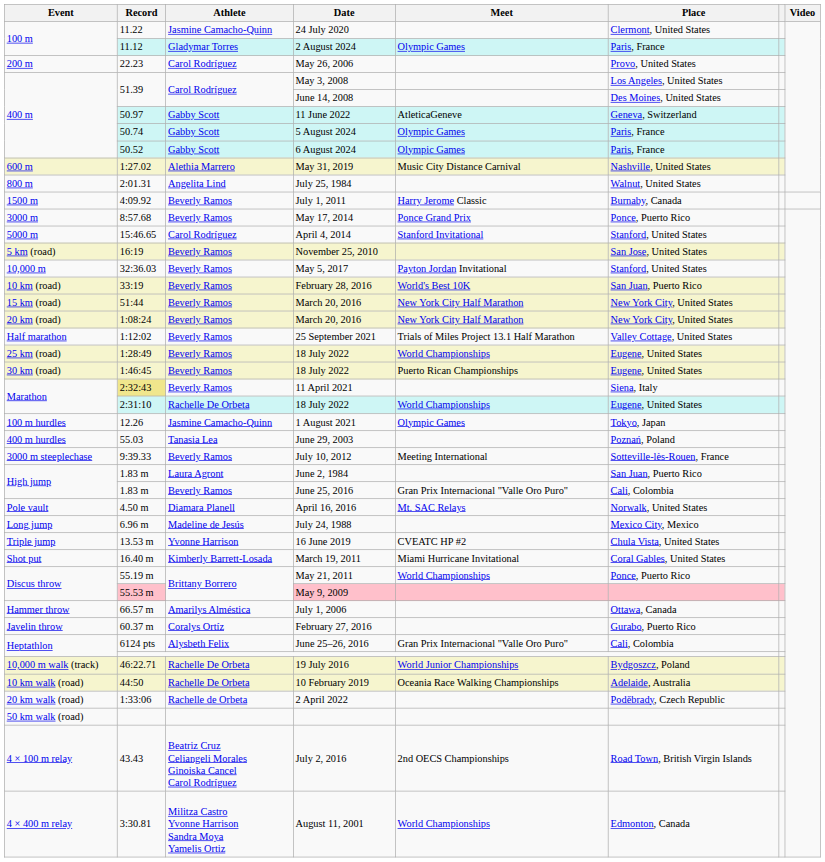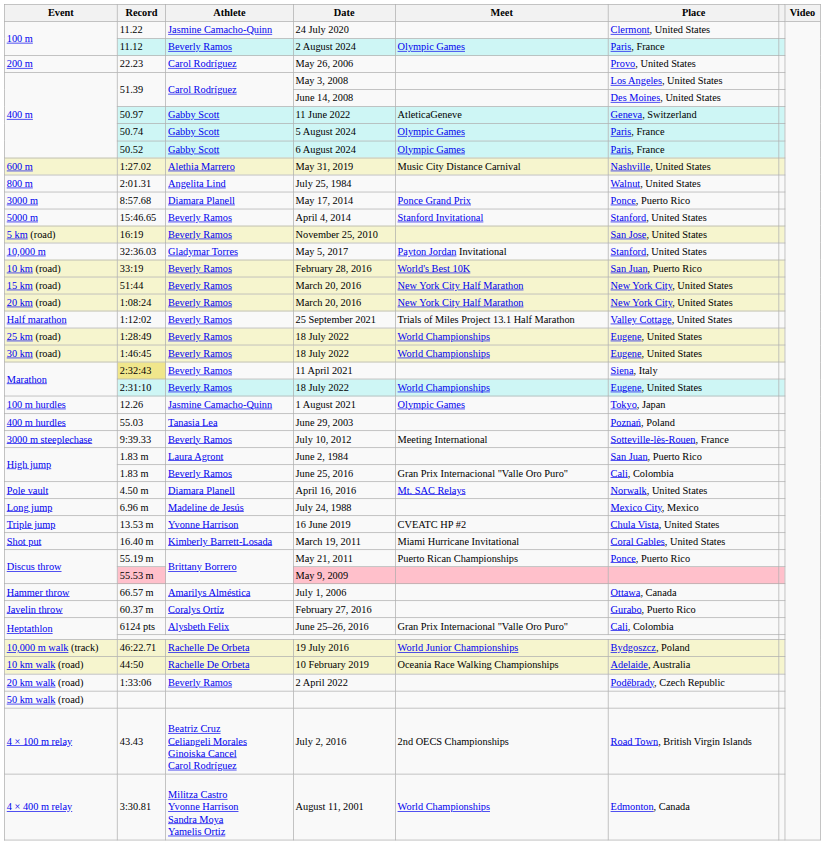2 August 2024 | Athlete: Gladymar Torres -> Beverly Ramos
- row: 1500 m | 4:09.92 | Beverly Ramos | July 1, 2011 | Harry Jerome Classic | Burnaby, Canada
May 17, 2014 | Athlete: Beverly Ramos -> Diamara Planell
April 4, 2014 | Athlete: Carol Rodríguez -> Beverly Ramos
May 5, 2017 | Athlete: Beverly Ramos -> Gladymar Torres
30 km (road) / 18 July 2022 | Meet: Puerto Rican Championships -> World Championships
Marathon / 18 July 2022 | Athlete: Rachelle De Orbeta -> Beverly Ramos
May 21, 2011 | Meet: World Championships -> Puerto Rican Championships
2 April 2022 | Athlete: Rachelle de Orbeta -> Beverly Ramos
